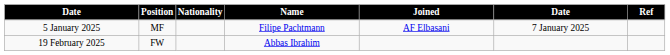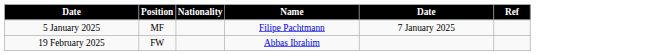- column: Joined | AF Elbasani
